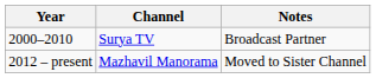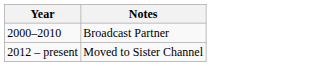- column: Channel | Surya TV | Mazhavil Manorama
